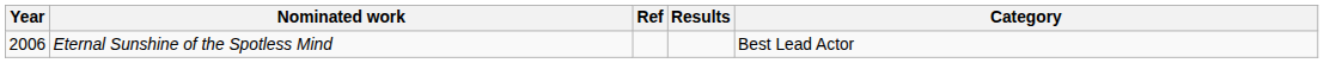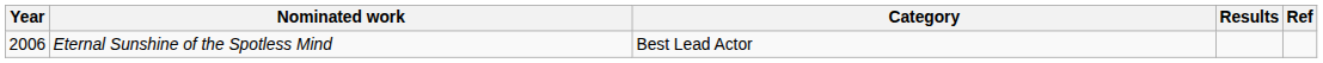columns swapped: Category <-> Ref
